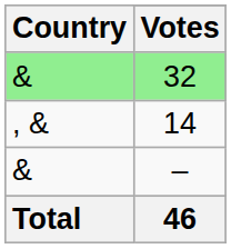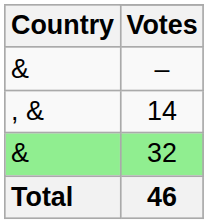rows swapped: 32 <-> –
